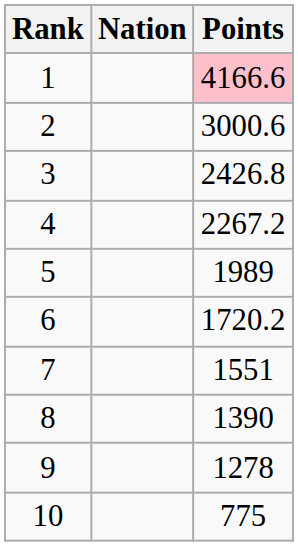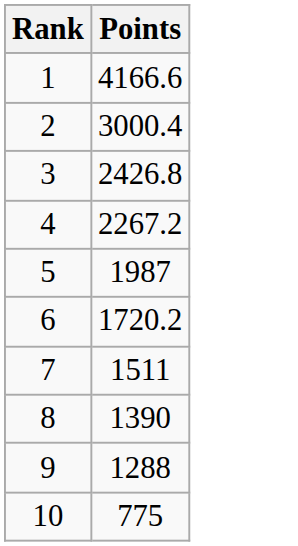- column: Nation
1 | Points: pink background -> no background
2 | Points: 3000.6 -> 3000.4
5 | Points: 1989 -> 1987
7 | Points: 1551 -> 1511
9 | Points: 1278 -> 1288
